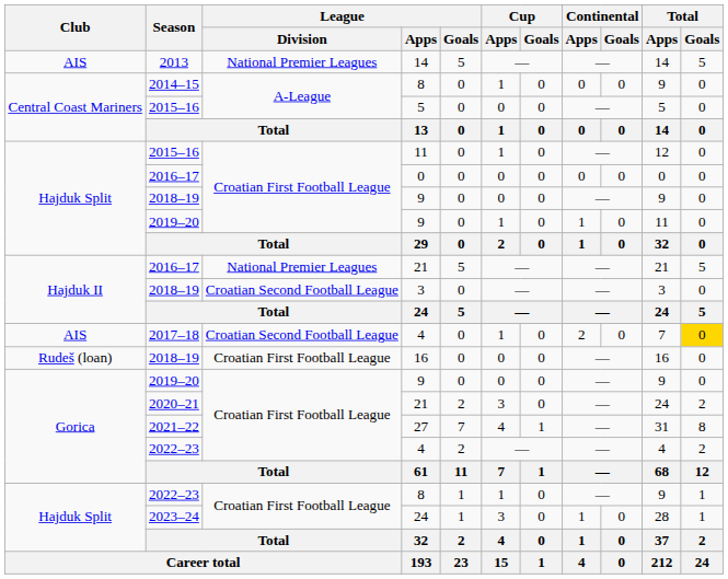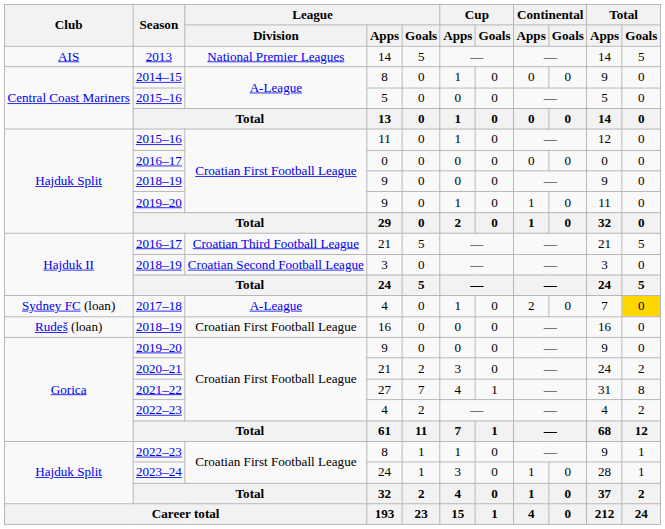2016–17 / 21 | League / Division: National Premier Leagues -> Croatian Third Football League
2017–18 / 4 | Club: AIS -> Sydney FC (loan)
2017–18 / 4 | League / Division: Croatian Second Football League -> A-League
